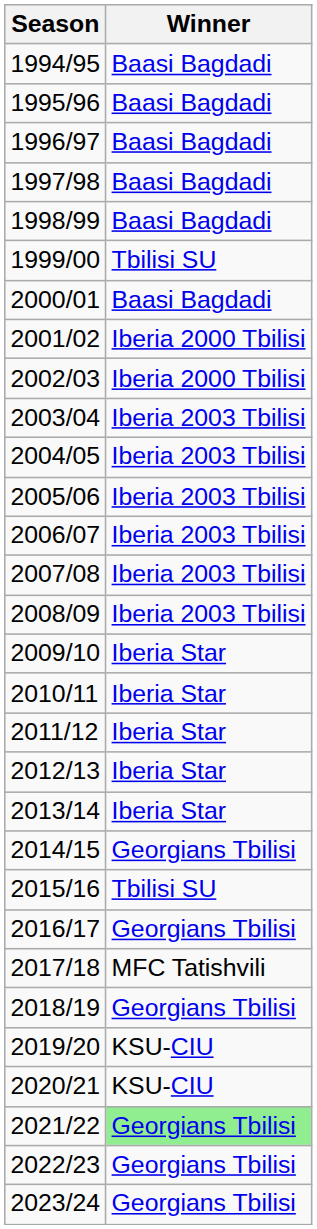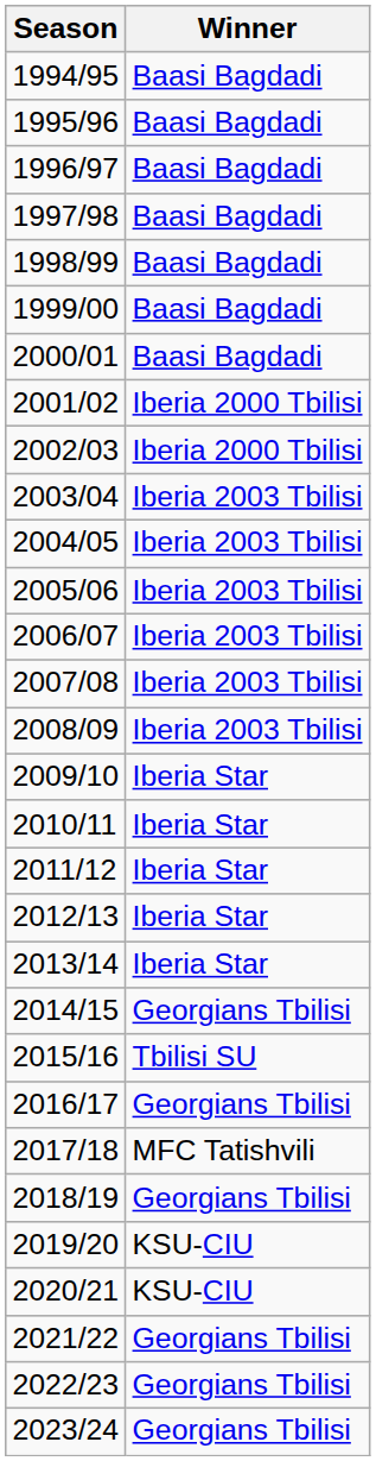1999/00 | Winner: Tbilisi SU -> Baasi Bagdadi
2021/22 | Winner: lightgreen background -> no background
